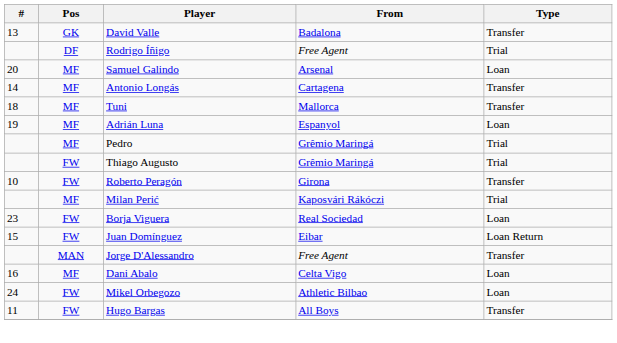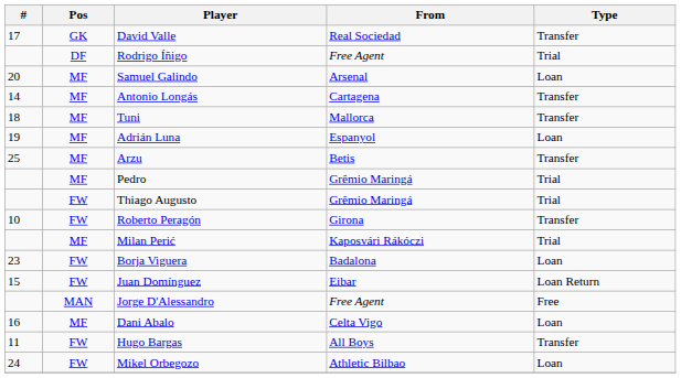David Valle | #: 13 -> 17
David Valle | From: Badalona -> Real Sociedad
+ row: 25 | MF | Arzu | Betis | Transfer
Borja Viguera | From: Real Sociedad -> Badalona
Jorge D'Alessandro | Type: Transfer -> Free
rows swapped: Mikel Orbegozo <-> Hugo Bargas
